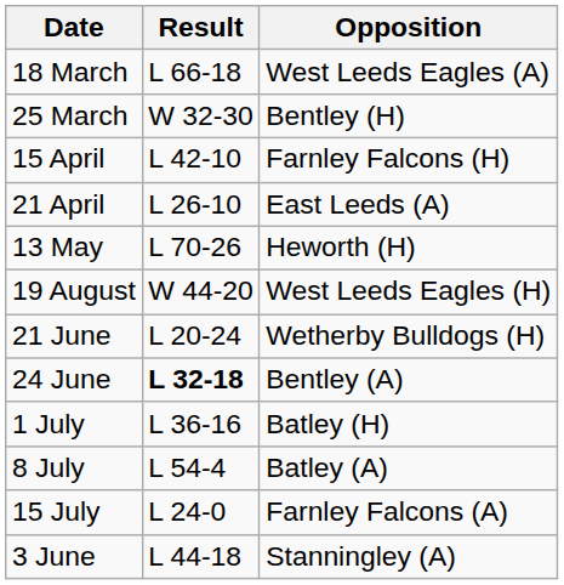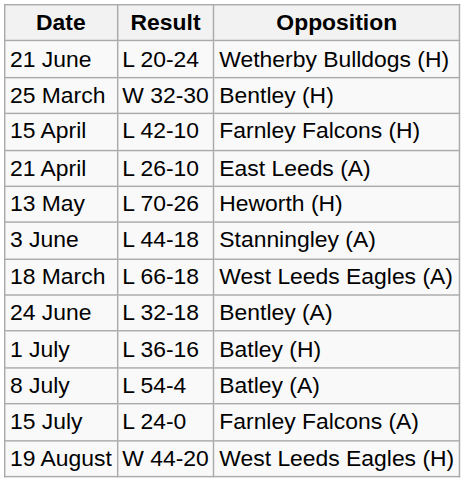rows swapped: 18 March <-> 21 June
rows swapped: 3 June <-> 19 August
24 June | Result: bold -> normal
